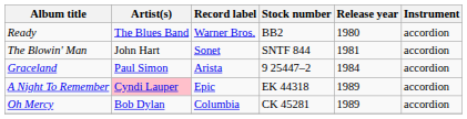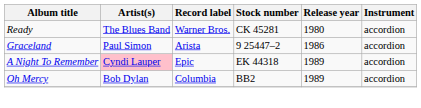Ready | Stock number: BB2 -> CK 45281
- row: The Blowin' Man | John Hart | Sonet | SNTF 844 | 1981 | accordion
Graceland | Release year: 1984 -> 1986
Oh Mercy | Stock number: CK 45281 -> BB2
